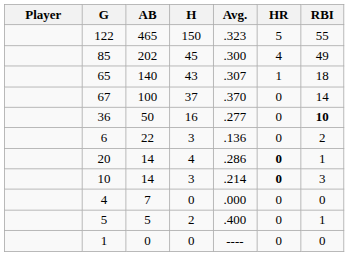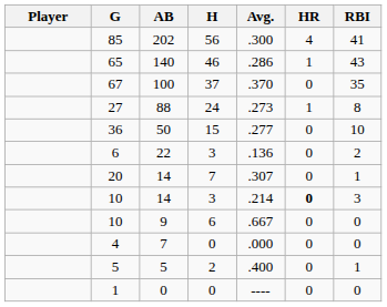- row: 122 | 465 | 150 | .323 | 5 | 55
85 | H: 45 -> 56
85 | RBI: 49 -> 41
65 | H: 43 -> 46
65 | Avg.: .307 -> .286
65 | RBI: 18 -> 43
67 | RBI: 14 -> 35
+ row: 27 | 88 | 24 | .273 | 1 | 8
36 | H: 16 -> 15
36 | RBI: bold -> normal
20 | H: 4 -> 7
20 | Avg.: .286 -> .307
20 | HR: bold -> normal
+ row: 10 | 9 | 6 | .667 | 0 | 0
